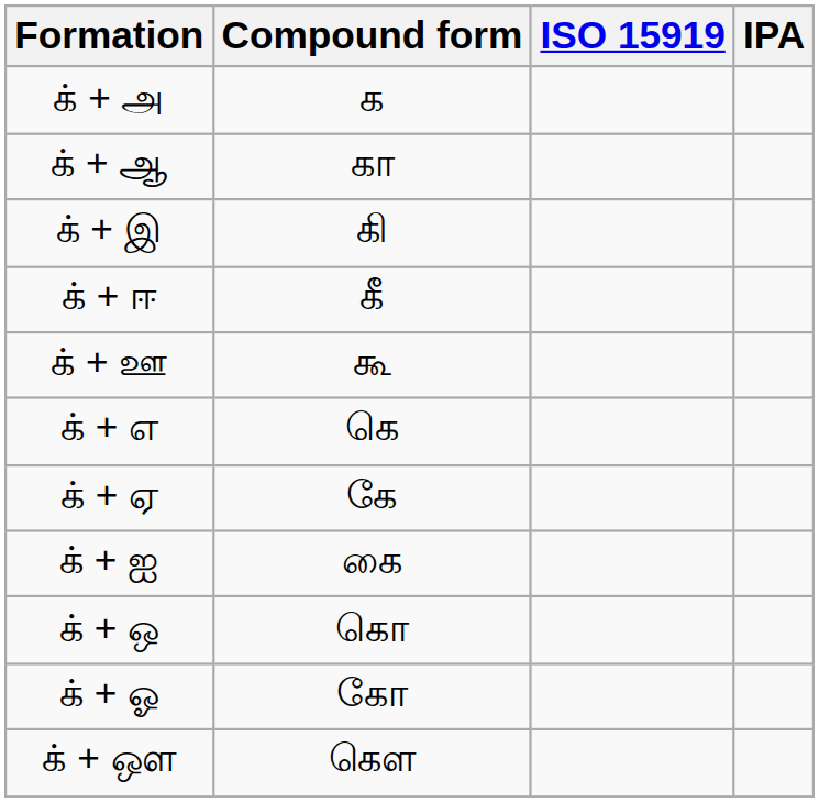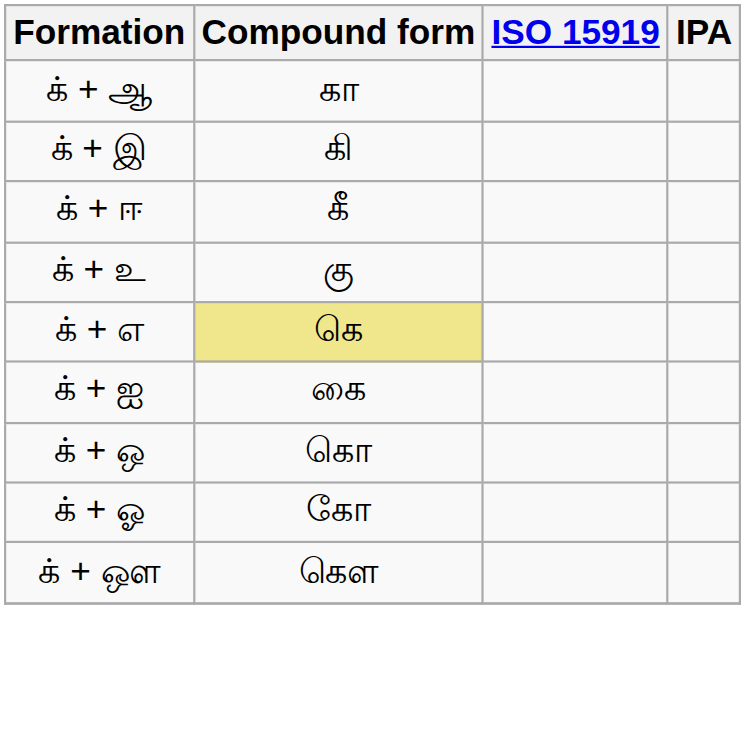- row: க் + அ | க
+ row: க் + உ | கு
- row: க் + ஊ | கூ
க் + எ | Compound form: no background -> khaki background
- row: க் + ஏ | கே
